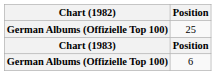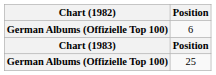rows swapped: 6 <-> 25
